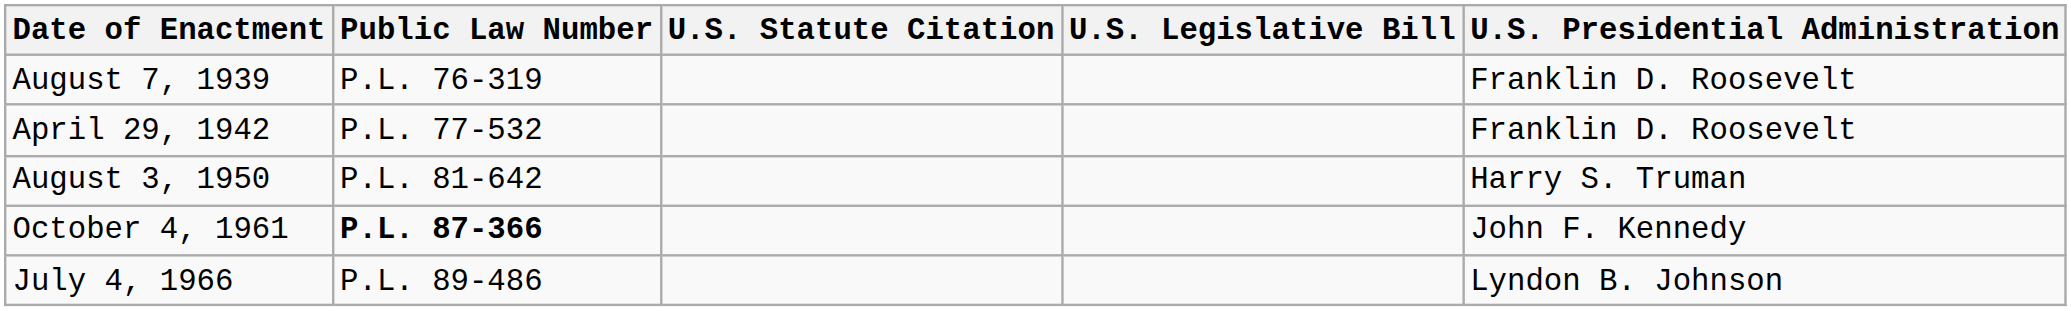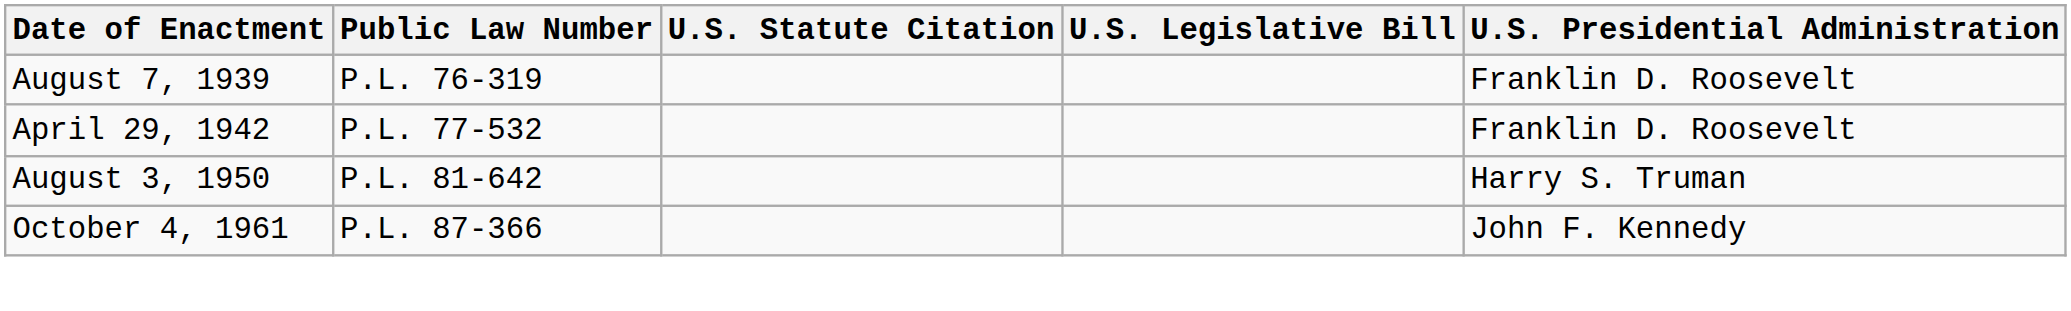October 4, 1961 | Public Law Number: bold -> normal
- row: July 4, 1966 | P.L. 89-486 | Lyndon B. Johnson
